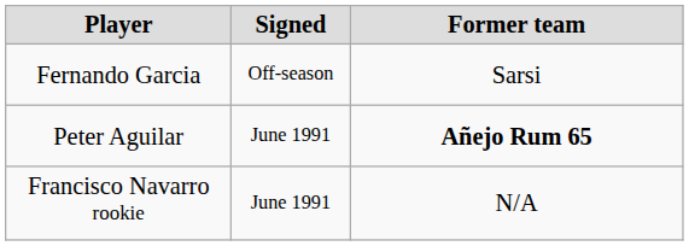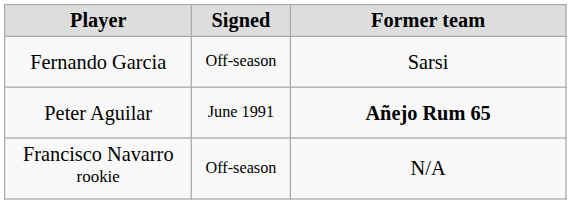Francisco Navarro rookie | Signed: June 1991 -> Off-season
